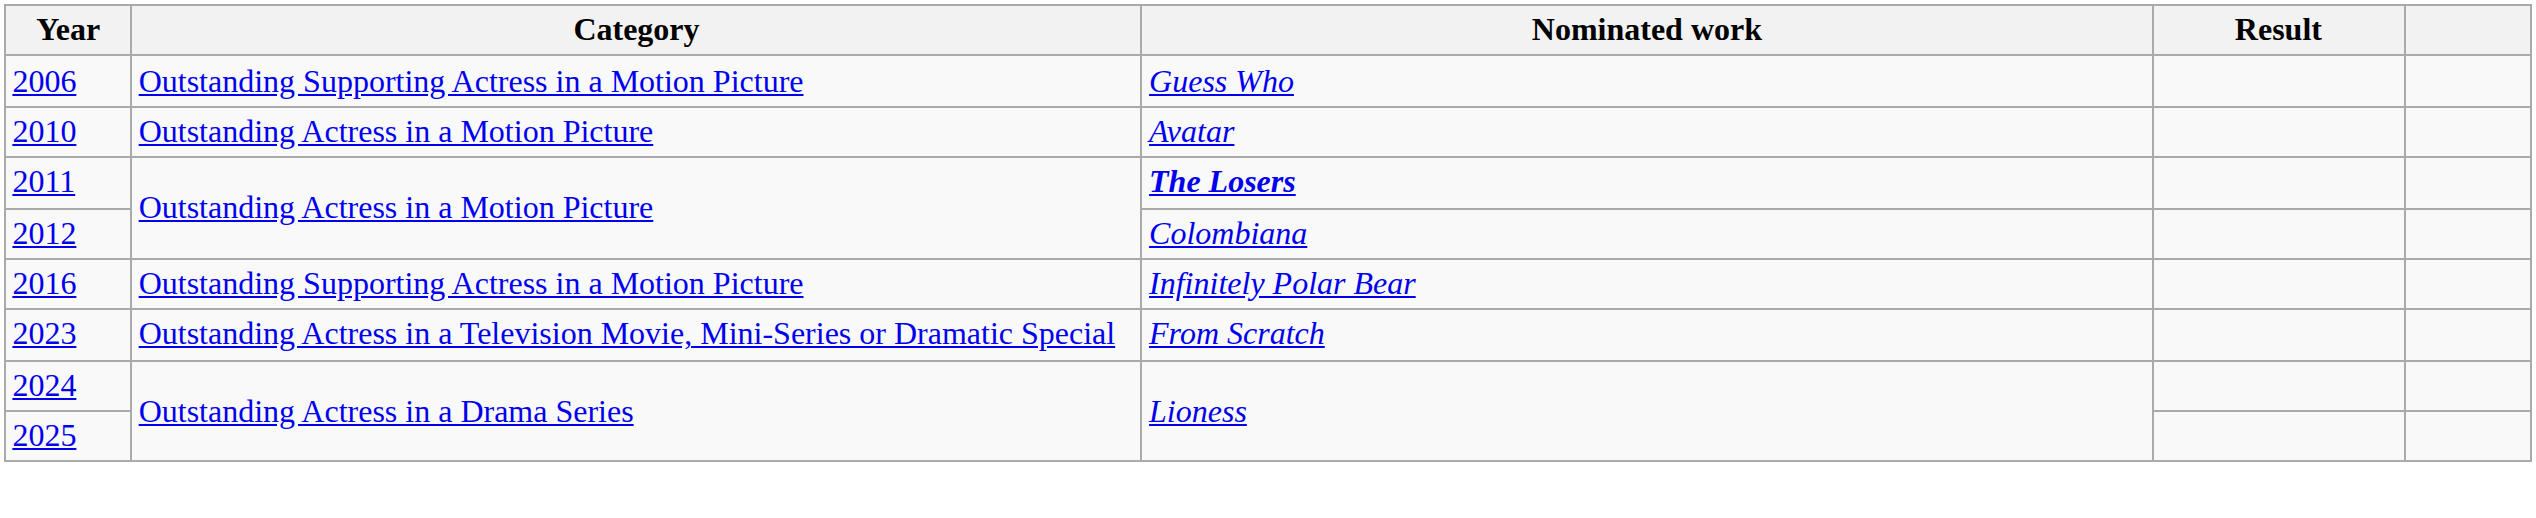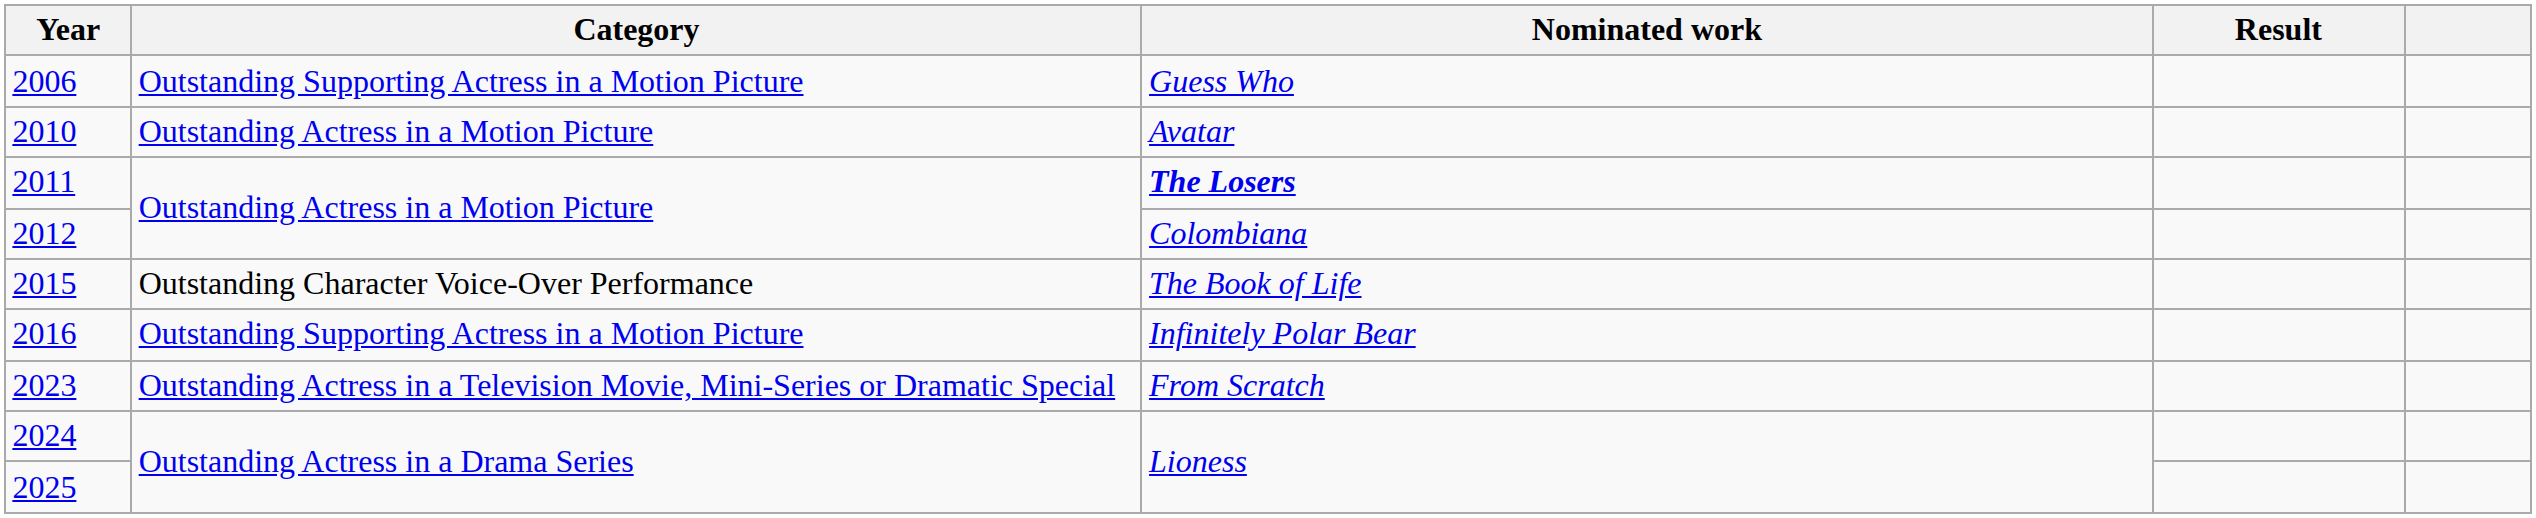+ row: 2015 | Outstanding Character Voice-Over Performance | The Book of Life
